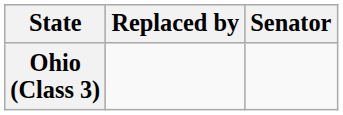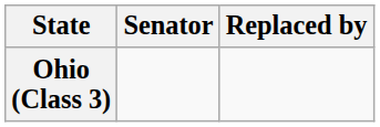columns swapped: Senator <-> Replaced by
